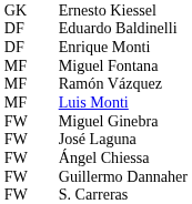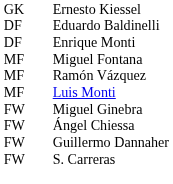- row: FW | José Laguna
